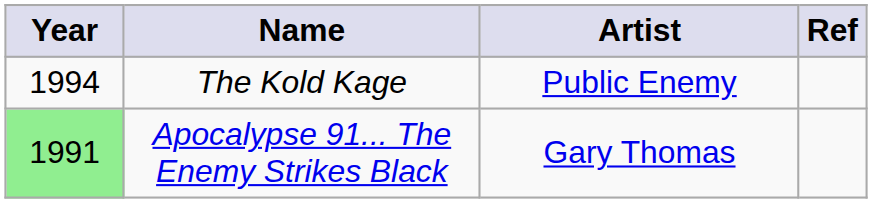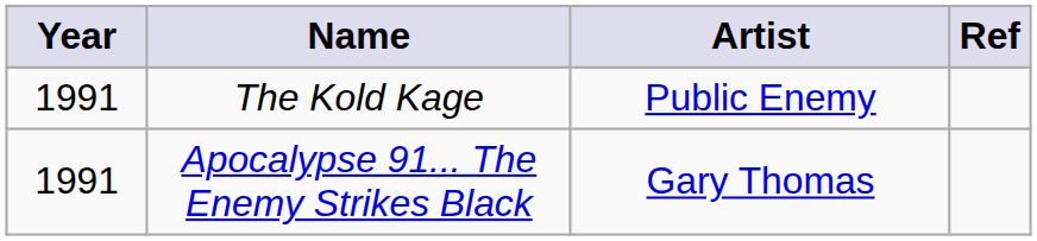The Kold Kage | Year: 1994 -> 1991
Apocalypse 91... The Enemy Strikes Black | Year: lightgreen background -> no background
